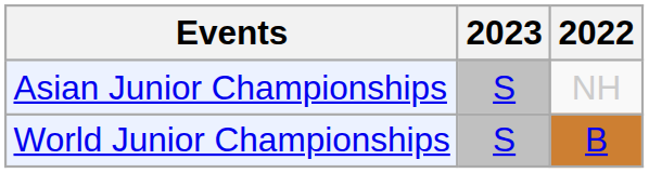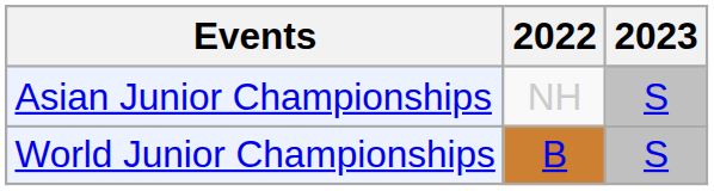columns swapped: 2022 <-> 2023
